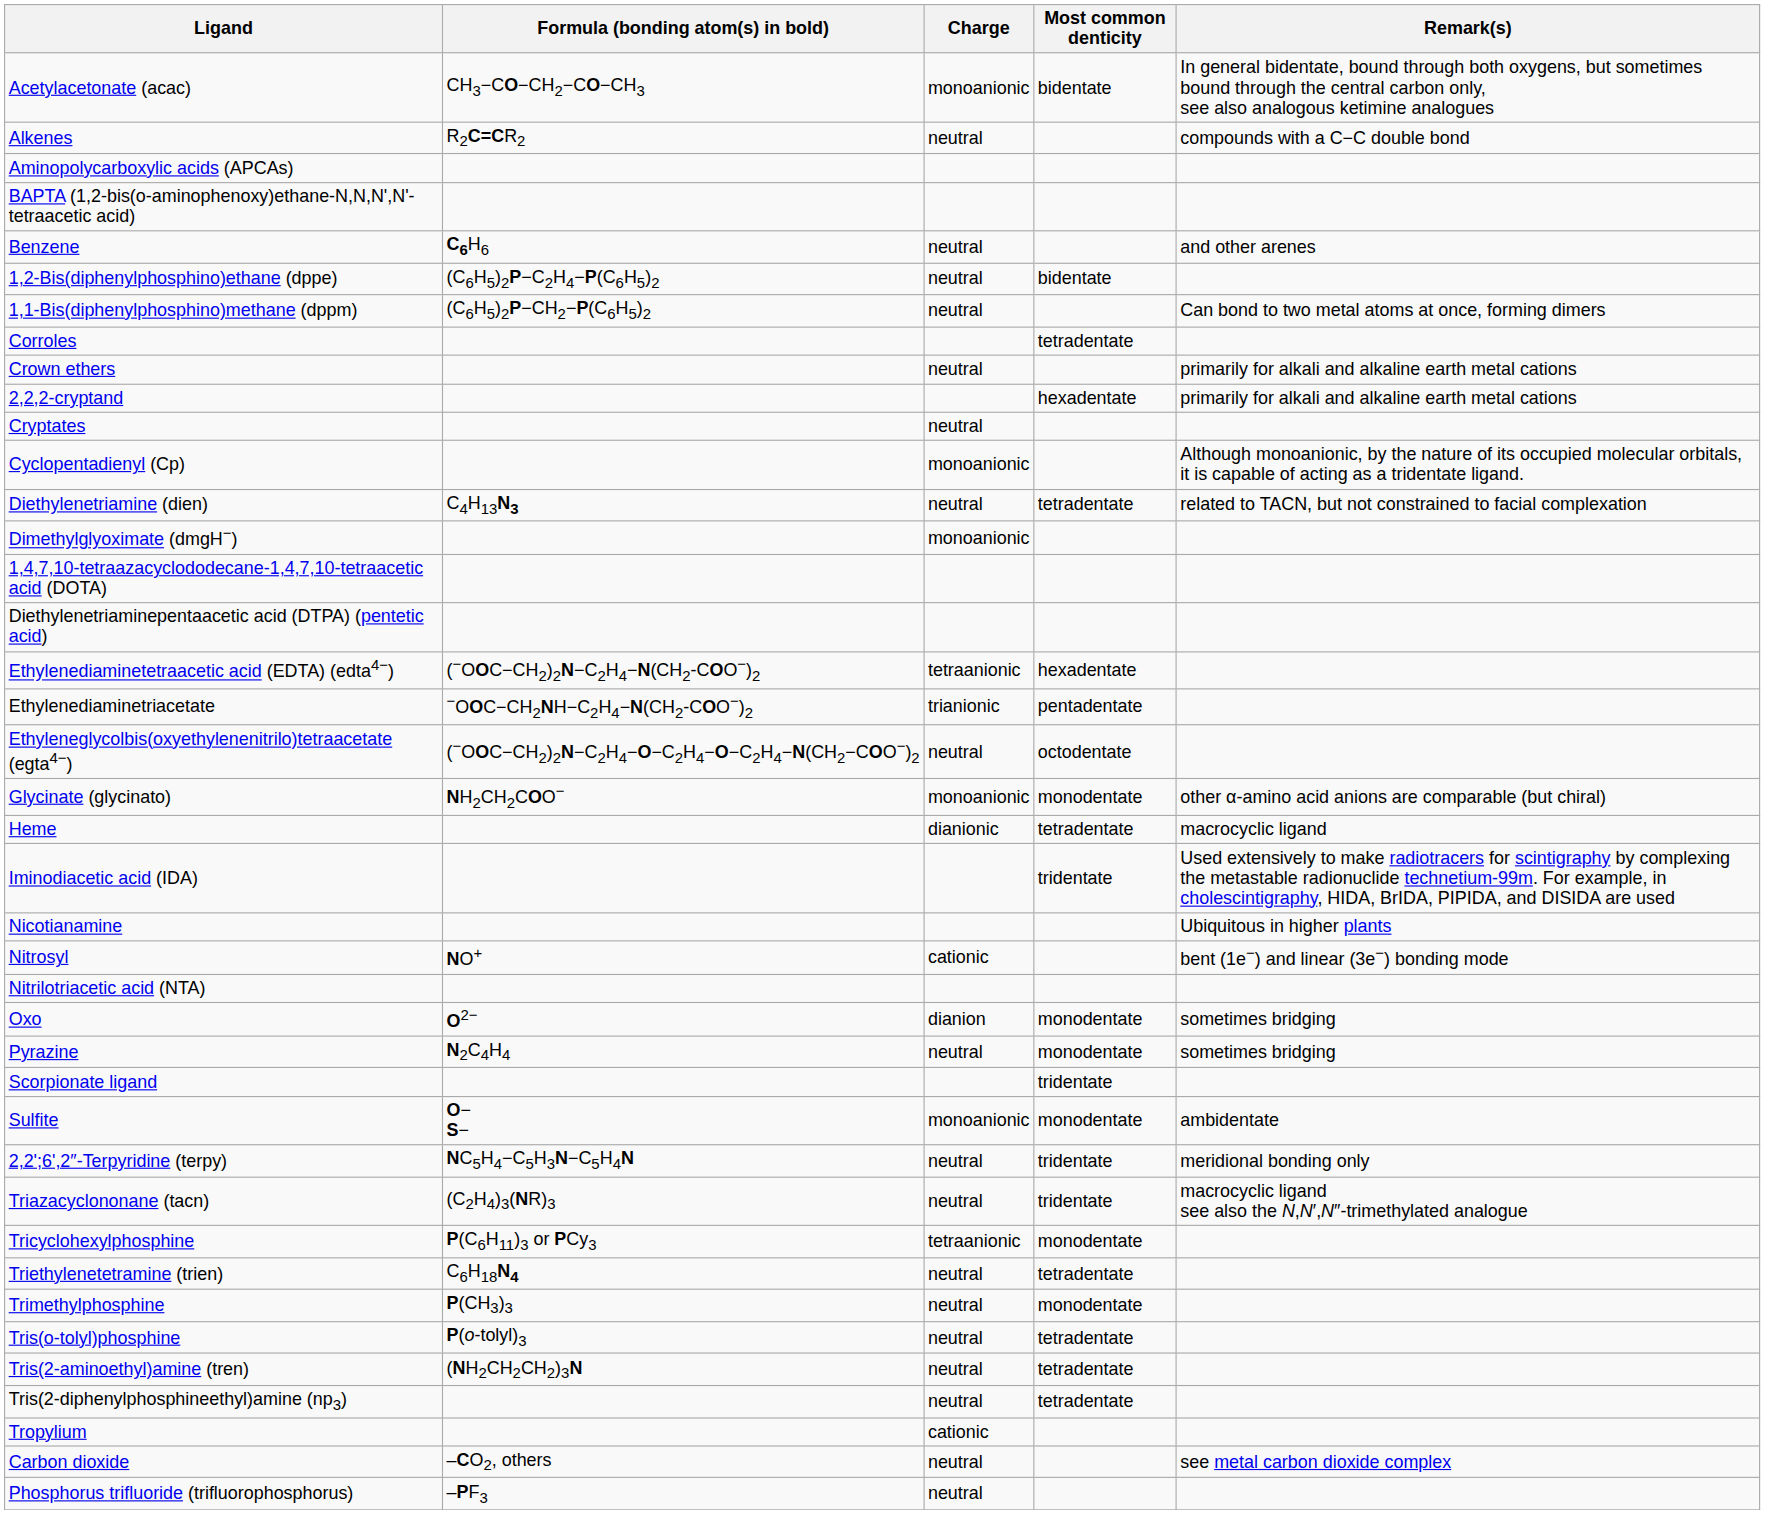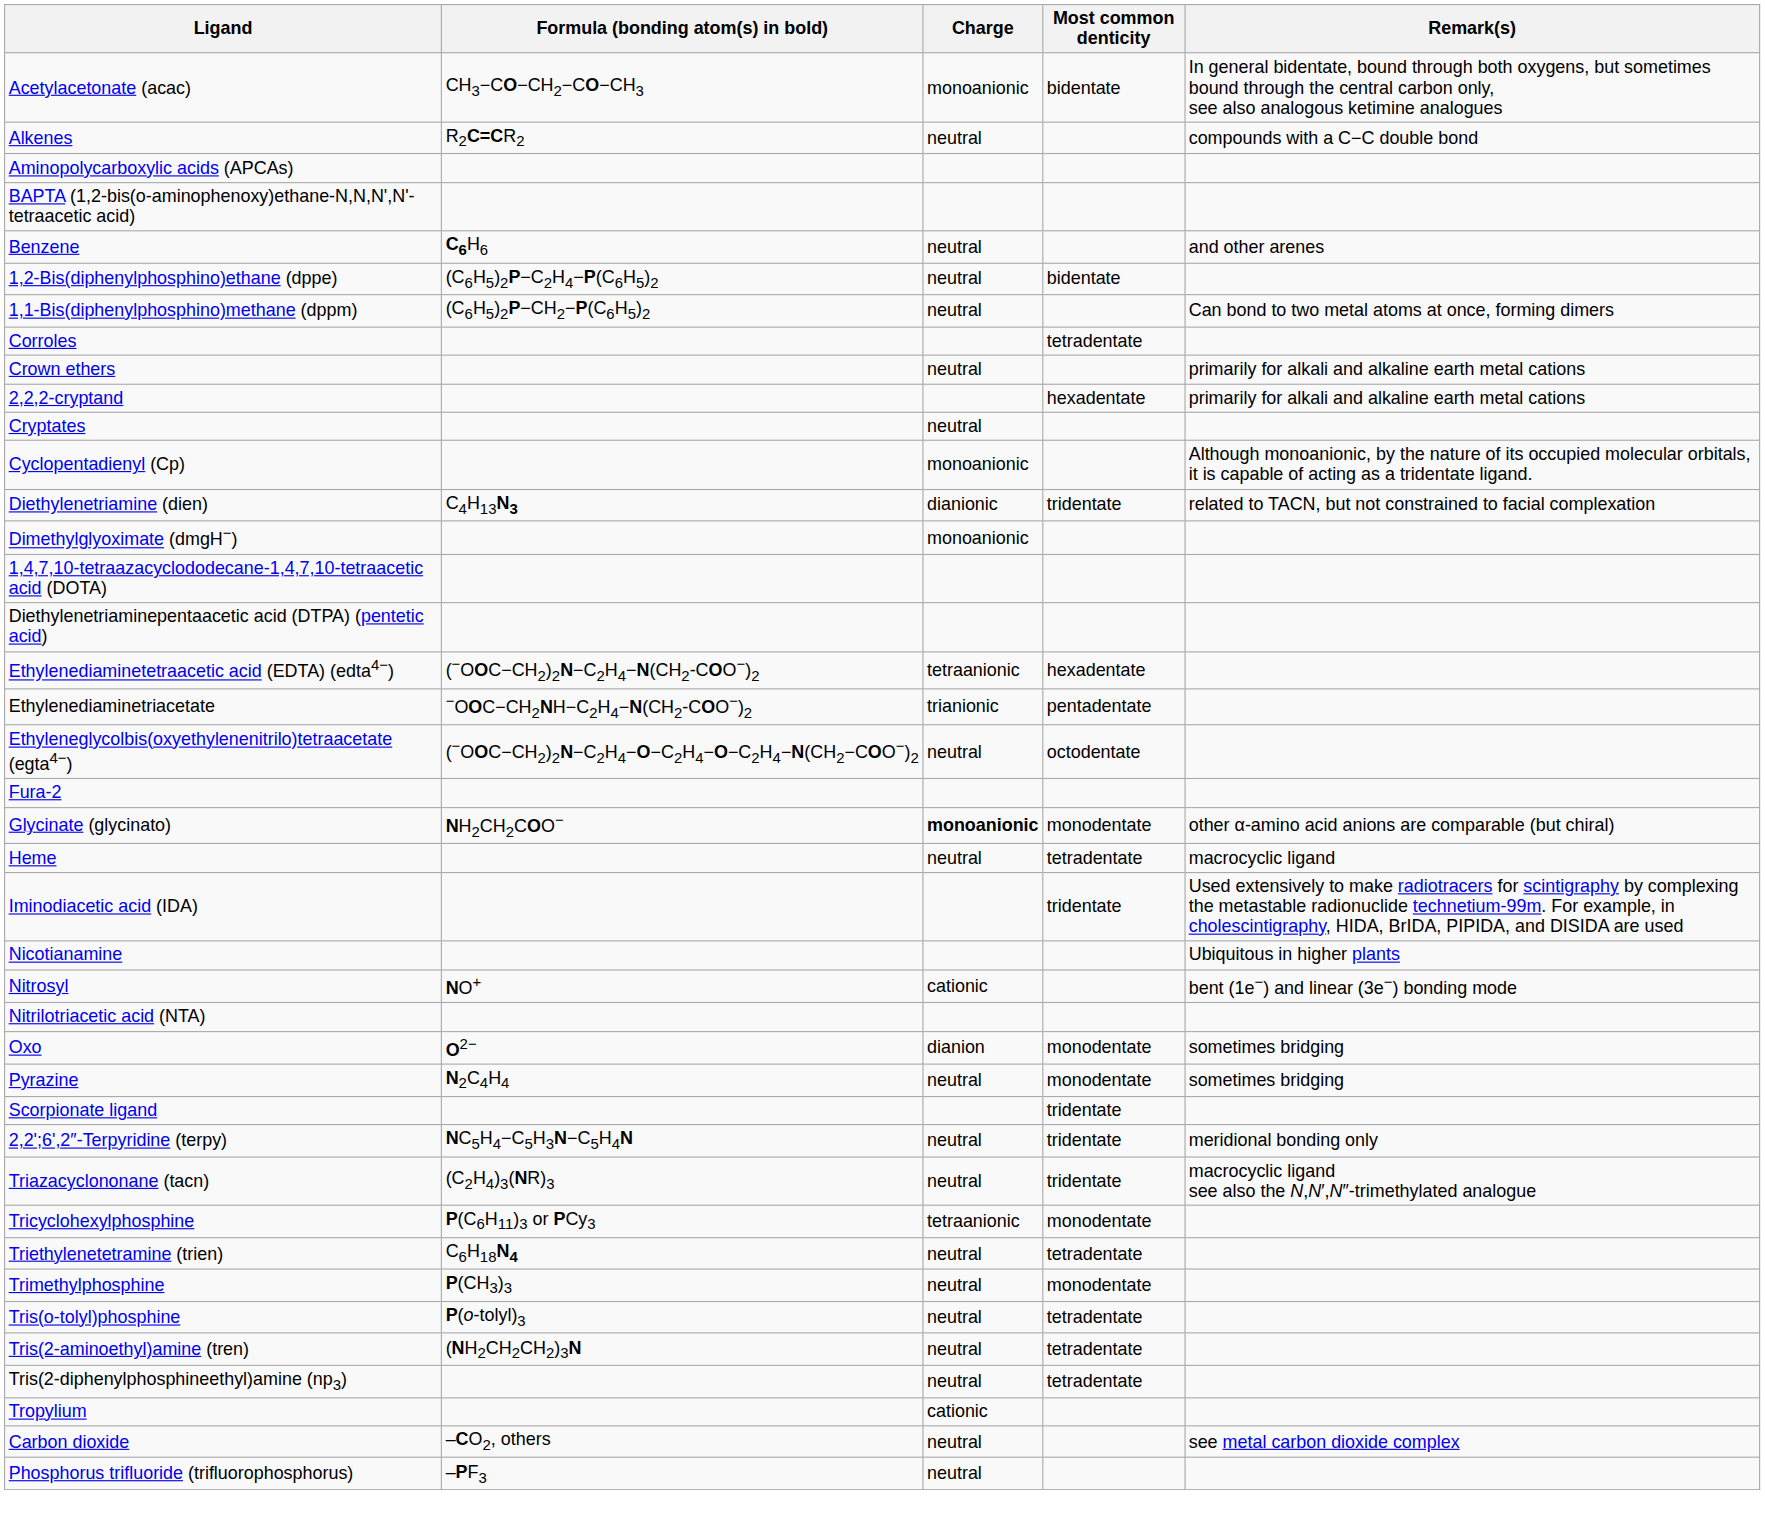Diethylenetriamine (dien) | Charge: neutral -> dianionic
Diethylenetriamine (dien) | Most common denticity: tetradentate -> tridentate
+ row: Fura-2
Glycinate (glycinato) | Charge: normal -> bold
Heme | Charge: dianionic -> neutral
- row: Sulfite | O− S− | monoanionic | monodentate | ambidentate
